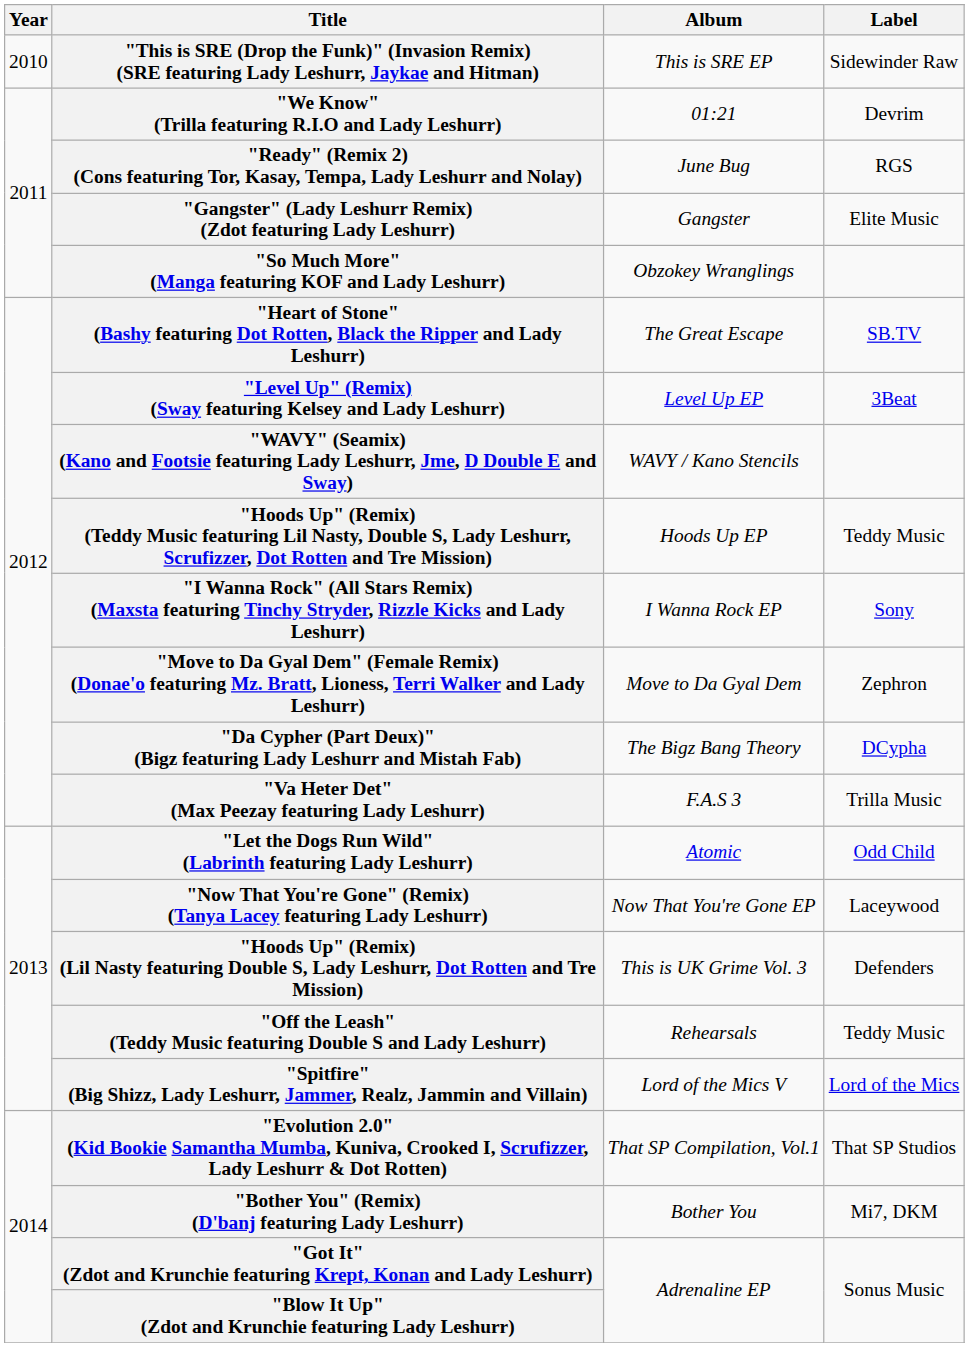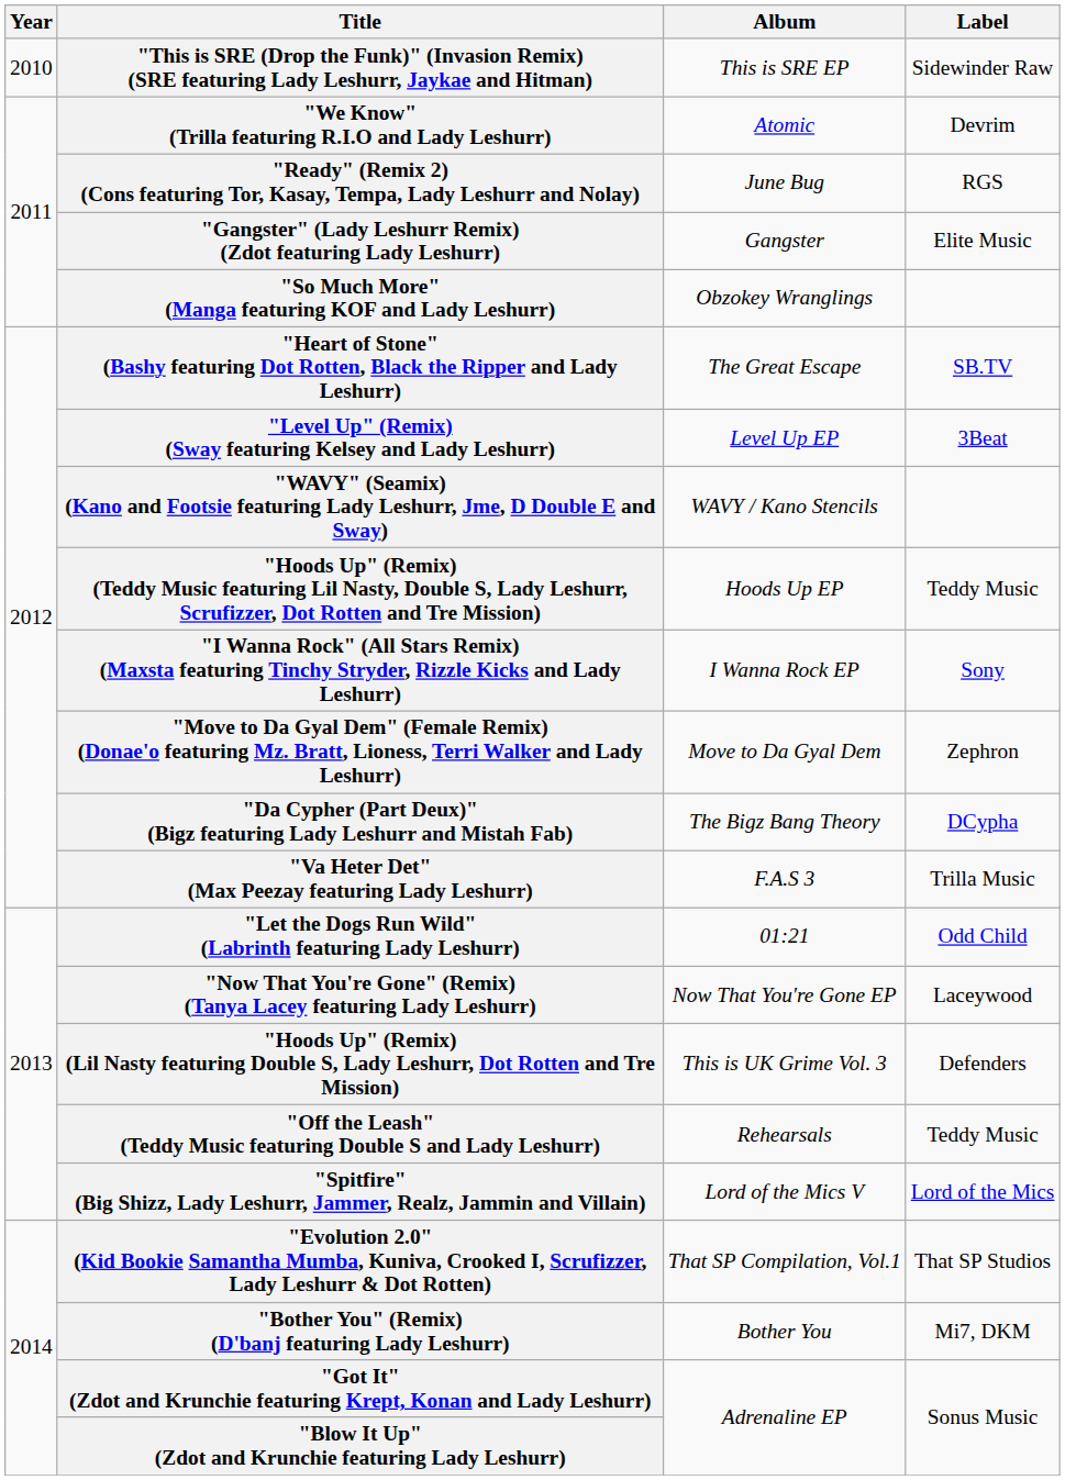"We Know" (Trilla featuring R.I.O and Lady Leshurr) | Album: 01:21 -> Atomic
"Let the Dogs Run Wild" (Labrinth featuring Lady Leshurr) | Album: Atomic -> 01:21
